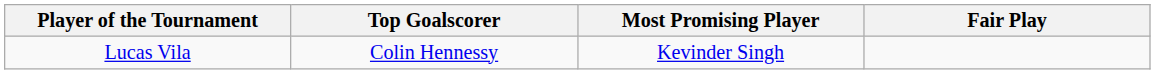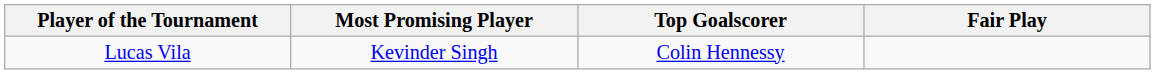columns swapped: Top Goalscorer <-> Most Promising Player
